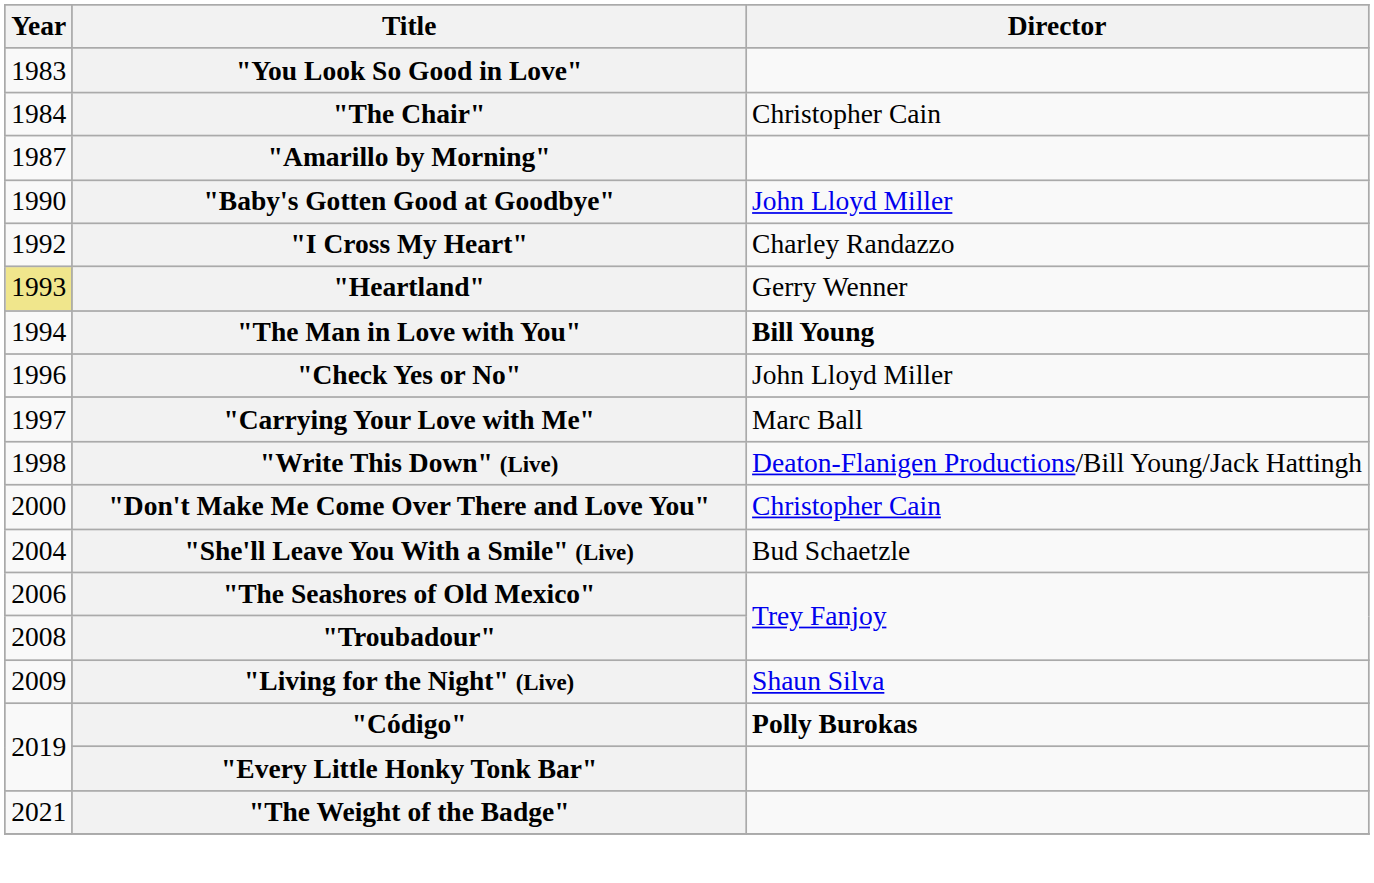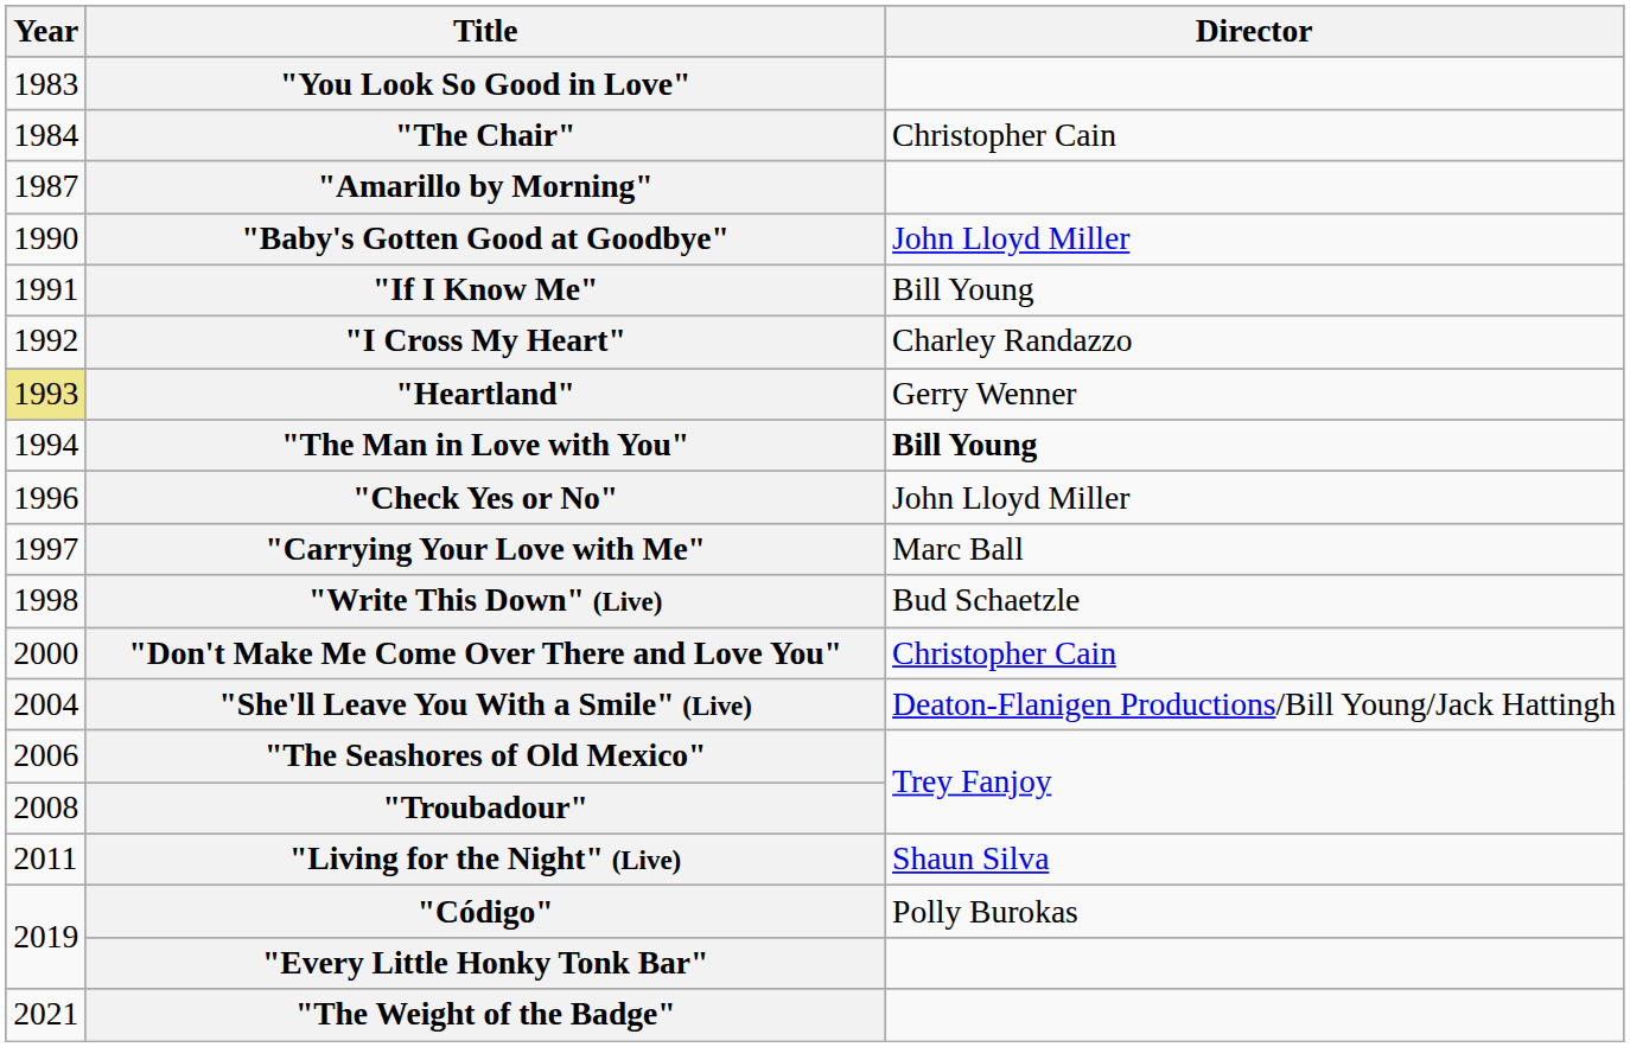+ row: 1991 | "If I Know Me" | Bill Young
"Write This Down" (Live) | Director: Deaton-Flanigen Productions/Bill Young/Jack Hattingh -> Bud Schaetzle
"She'll Leave You With a Smile" (Live) | Director: Bud Schaetzle -> Deaton-Flanigen Productions/Bill Young/Jack Hattingh
"Living for the Night" (Live) | Year: 2009 -> 2011
"Código" | Director: bold -> normal
